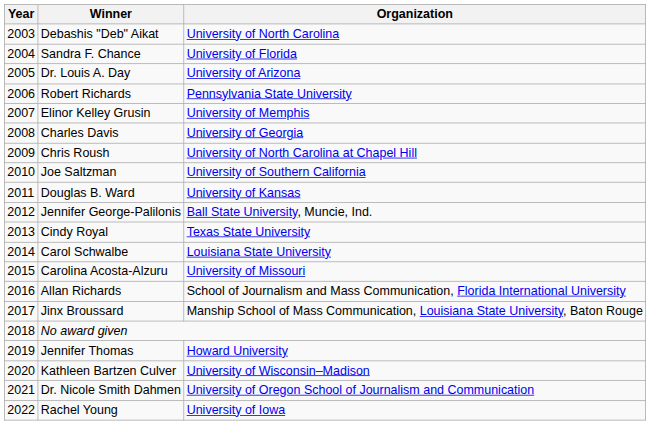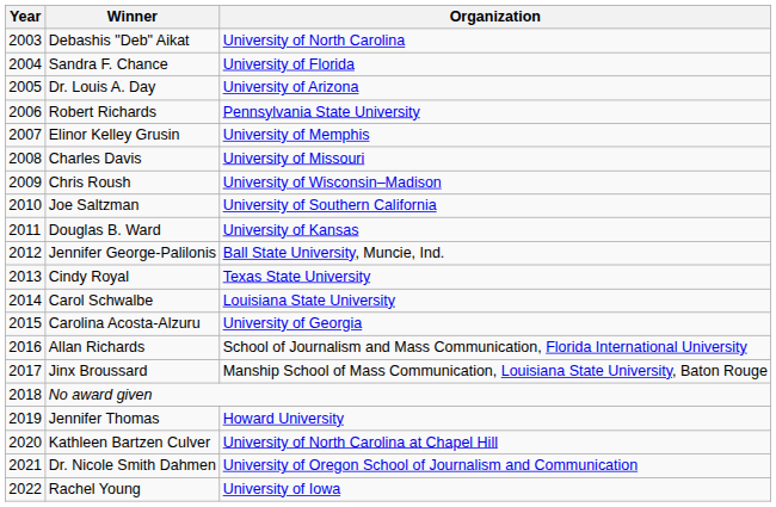Charles Davis | Organization: University of Georgia -> University of Missouri
Chris Roush | Organization: University of North Carolina at Chapel Hill -> University of Wisconsin–Madison
Carolina Acosta-Alzuru | Organization: University of Missouri -> University of Georgia
Kathleen Bartzen Culver | Organization: University of Wisconsin–Madison -> University of North Carolina at Chapel Hill
